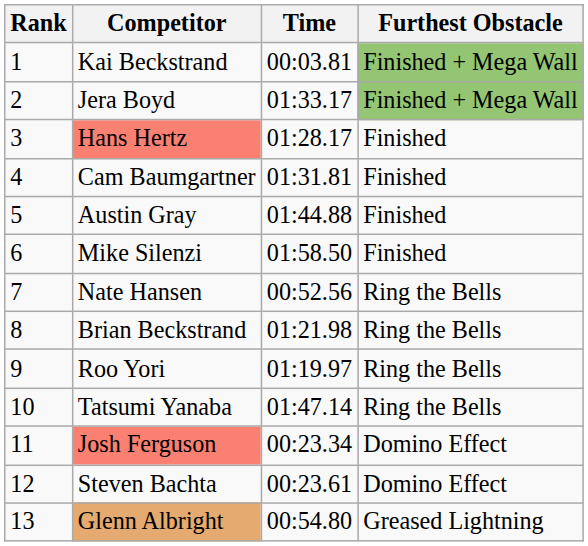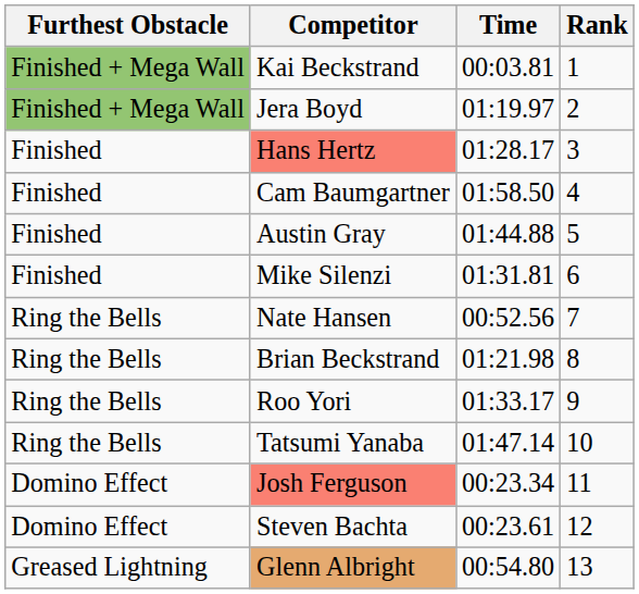columns swapped: Rank <-> Furthest Obstacle
Jera Boyd | Time: 01:33.17 -> 01:19.97
Cam Baumgartner | Time: 01:31.81 -> 01:58.50
Mike Silenzi | Time: 01:58.50 -> 01:31.81
Roo Yori | Time: 01:19.97 -> 01:33.17
